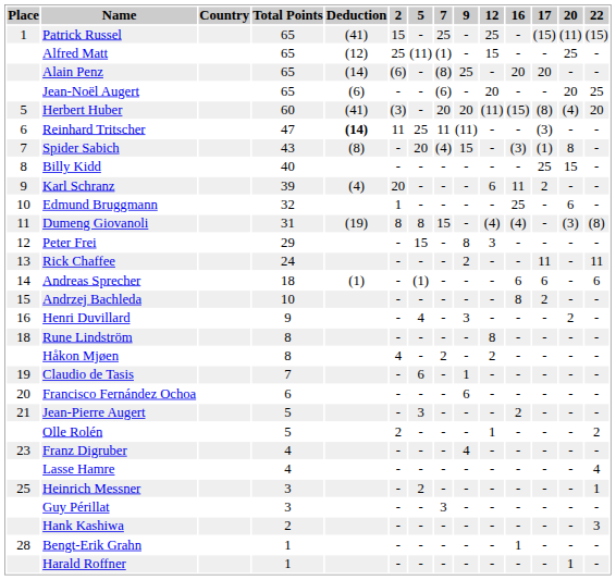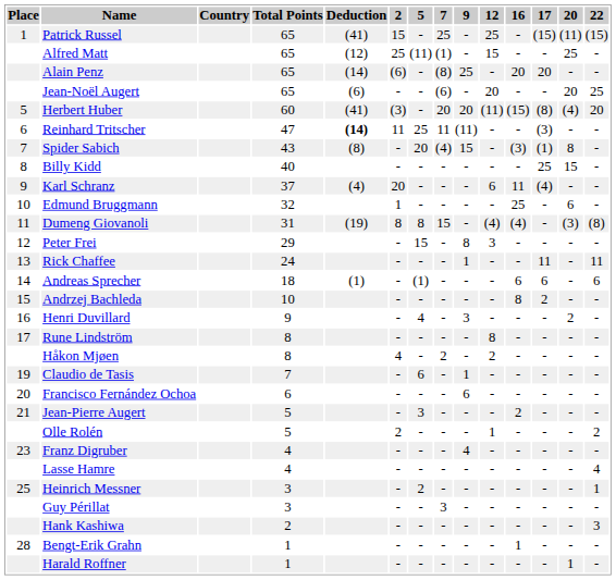Karl Schranz | Total Points: 39 -> 37
Karl Schranz | 17: 2 -> (4)
Rick Chaffee | 9: 2 -> 1
Rune Lindström | Place: 18 -> 17
